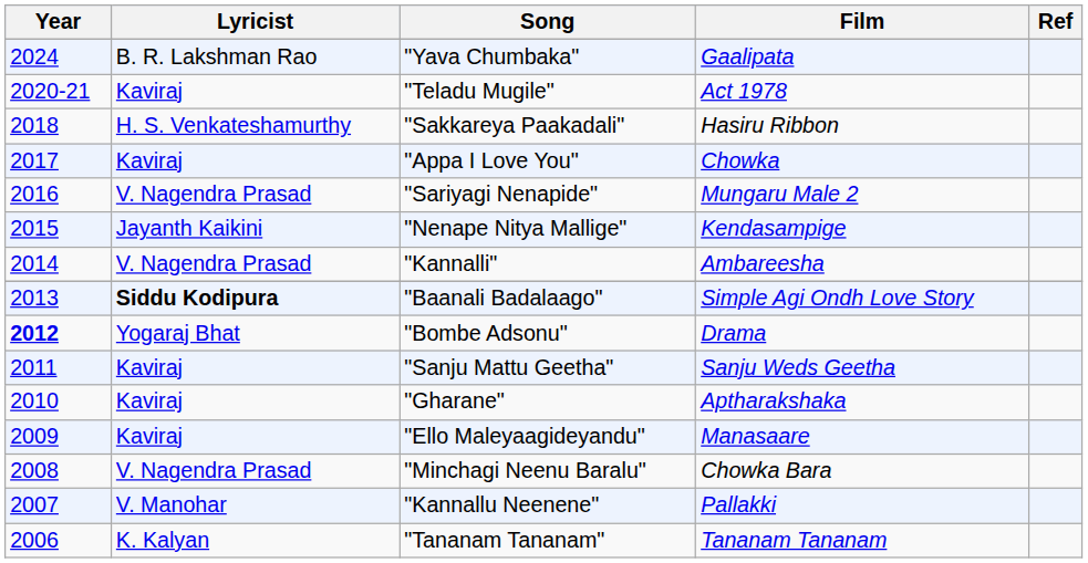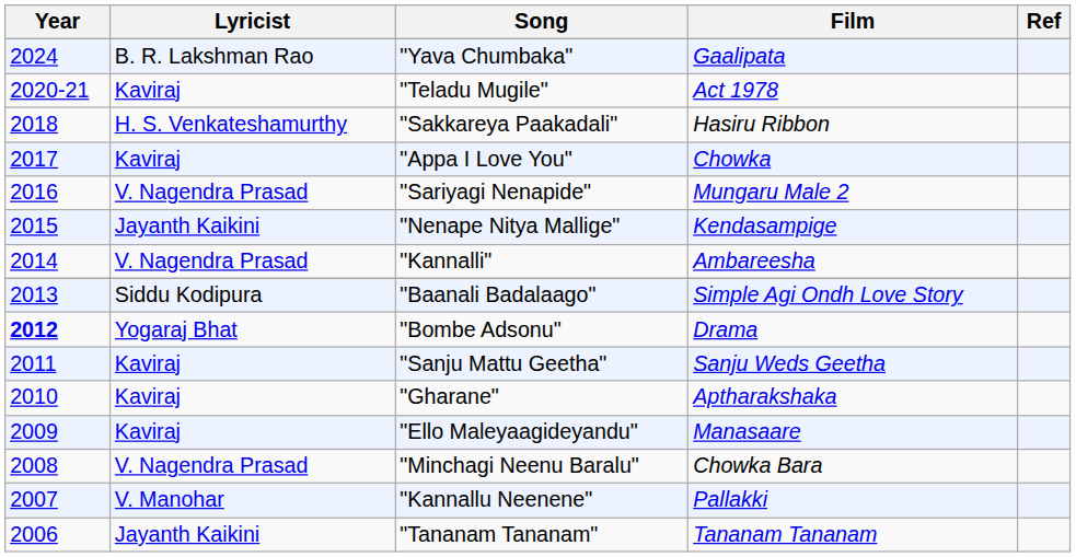"Baanali Badalaago" | Lyricist: bold -> normal
"Tananam Tananam" | Lyricist: K. Kalyan -> Jayanth Kaikini
